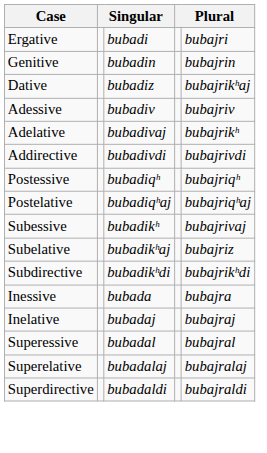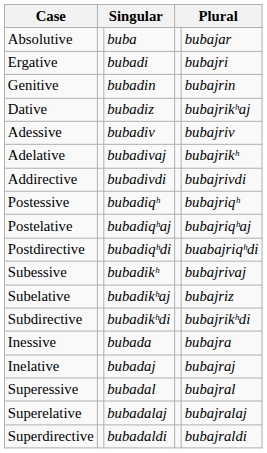+ row: Absolutive | buba | bubajar
+ row: Postdirective | bubadiqʰdi | buabajriqʰdi
